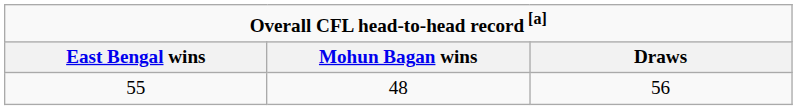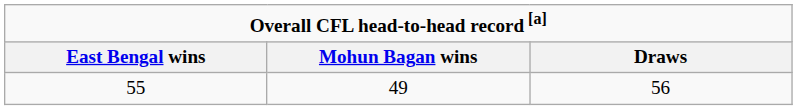55 | Mohun Bagan wins: 48 -> 49
